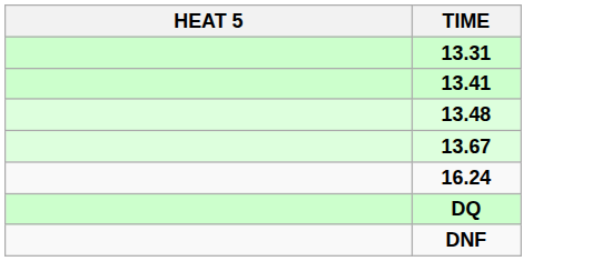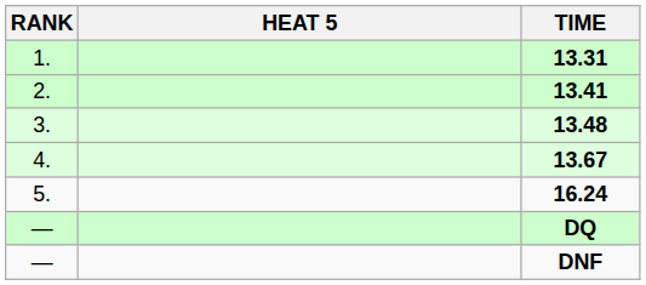+ column: RANK | 1. | 2. | 3. | 4. | 5. | — | —
